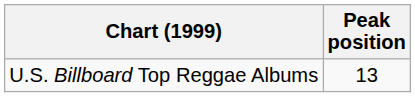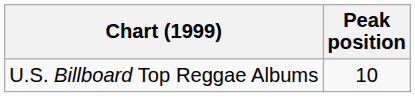U.S. Billboard Top Reggae Albums | Peak position: 13 -> 10
